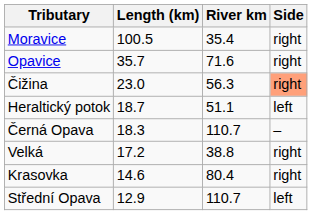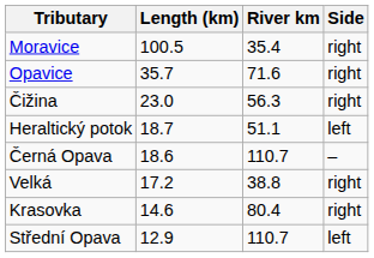Čižina | Side: lightsalmon background -> no background
Černá Opava | Length (km): 18.3 -> 18.6
